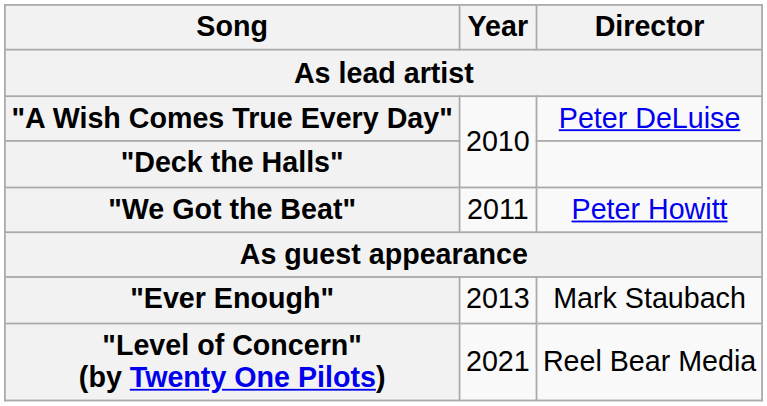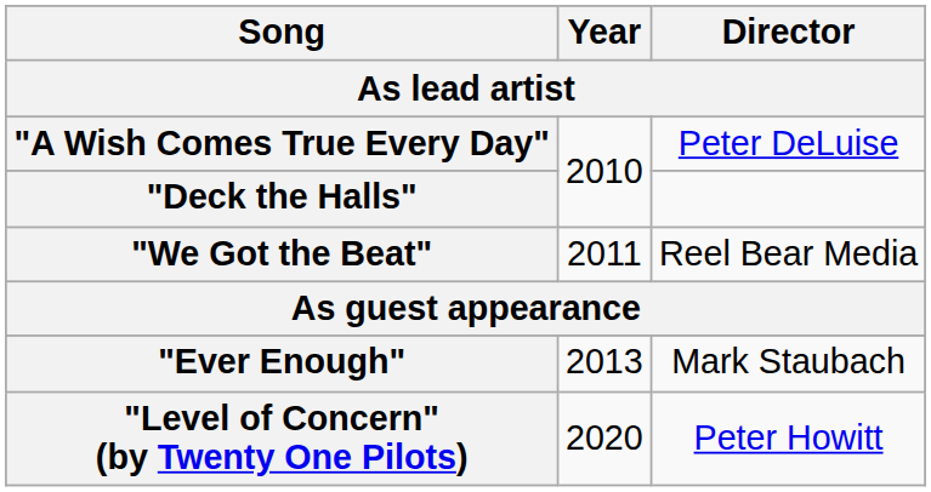"We Got the Beat" | Director: Peter Howitt -> Reel Bear Media
"Level of Concern" (by Twenty One Pilots) | Year: 2021 -> 2020
"Level of Concern" (by Twenty One Pilots) | Director: Reel Bear Media -> Peter Howitt
